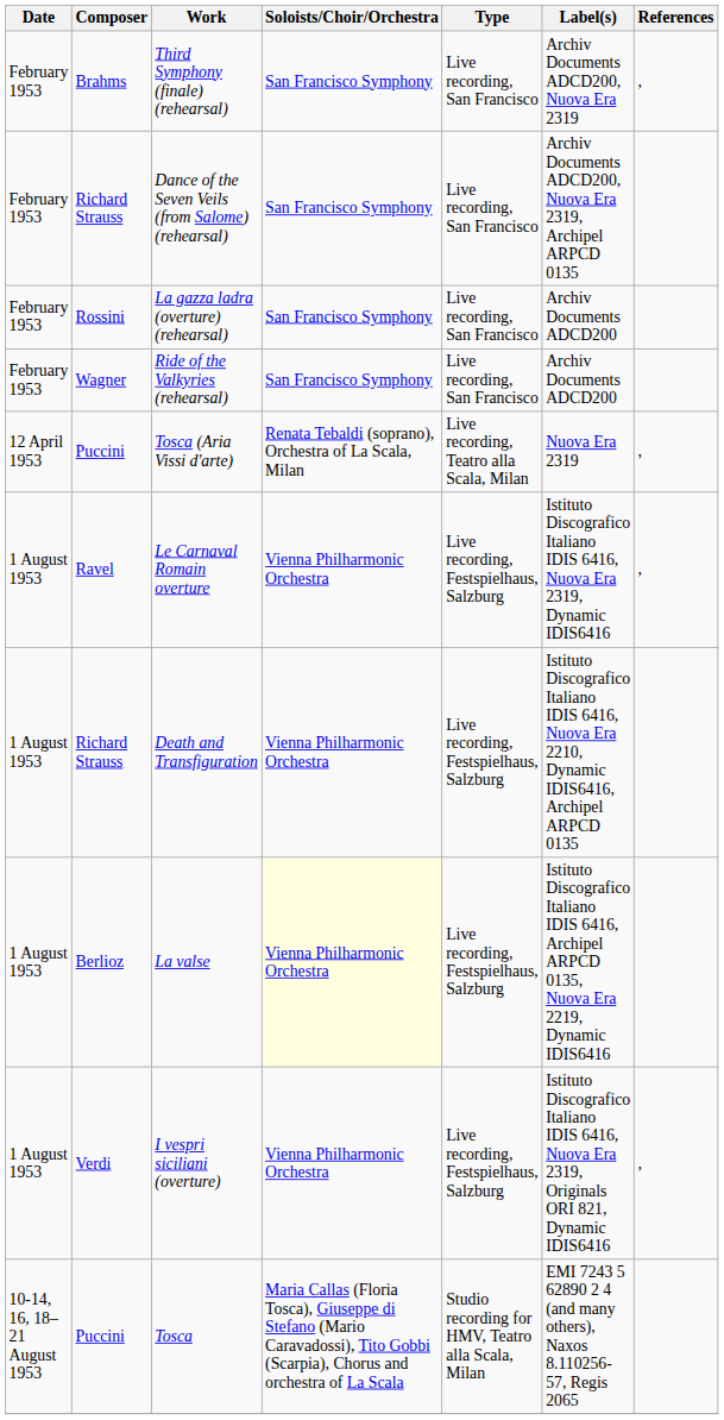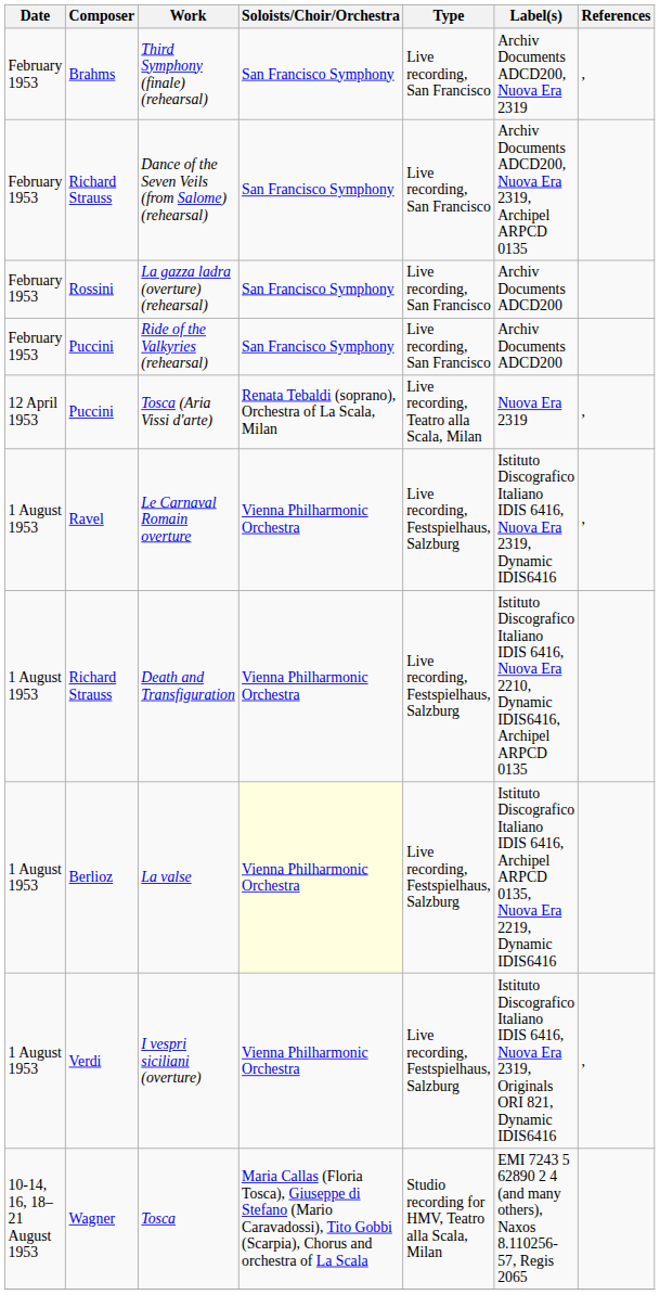Ride of the Valkyries (rehearsal) | Composer: Wagner -> Puccini
Tosca | Composer: Puccini -> Wagner
